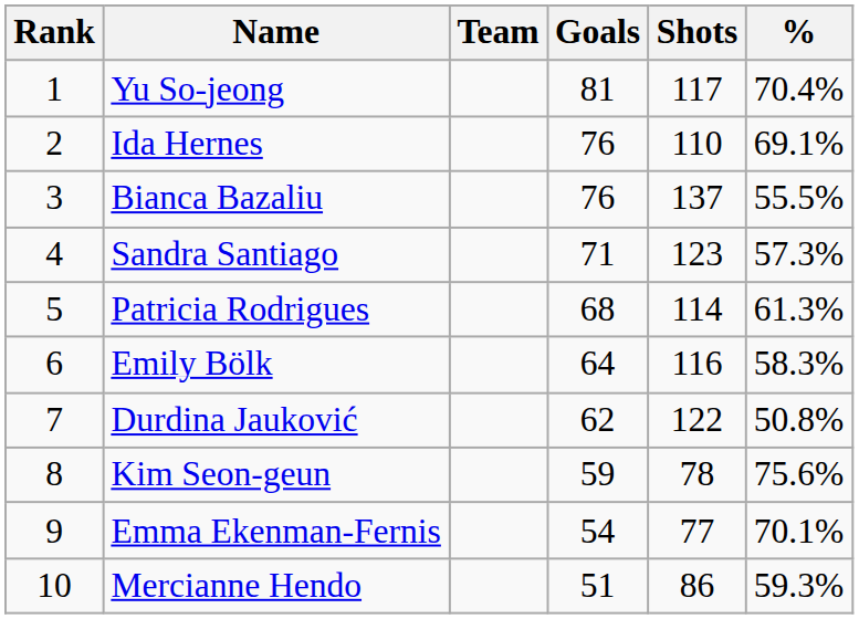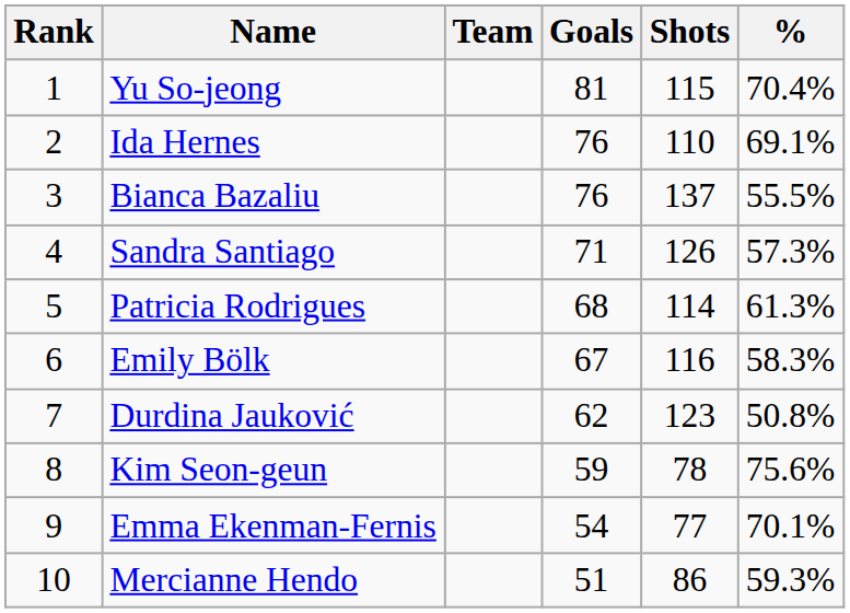Yu So-jeong | Shots: 117 -> 115
Sandra Santiago | Shots: 123 -> 126
Emily Bölk | Goals: 64 -> 67
Durdina Jauković | Shots: 122 -> 123
